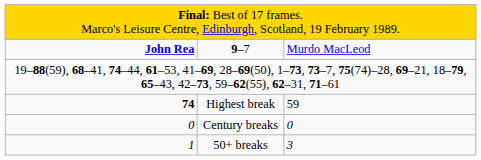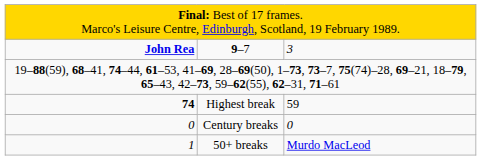9–7 | column 3: Murdo MacLeod -> 3
50+ breaks | column 3: 3 -> Murdo MacLeod
